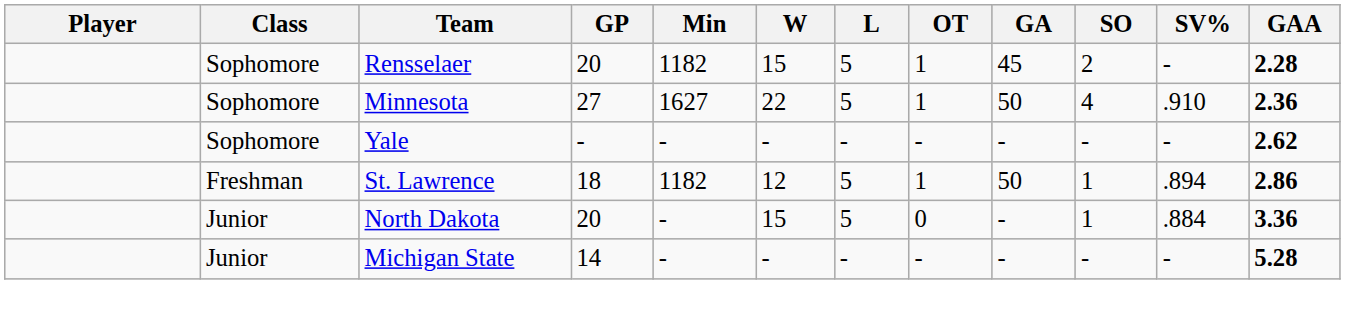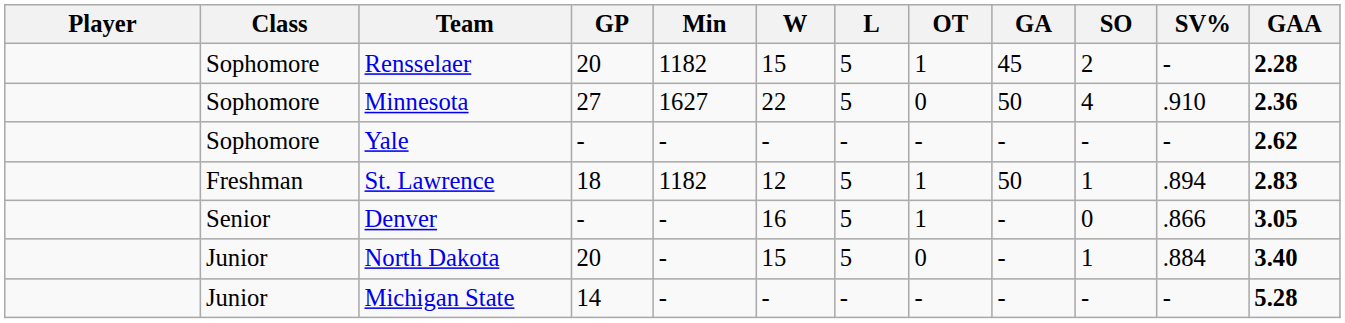Minnesota | OT: 1 -> 0
St. Lawrence | GAA: 2.86 -> 2.83
+ row: Senior | Denver | - | - | 16 | 5 | 1 | - | 0 | .866 | 3.05
North Dakota | GAA: 3.36 -> 3.40
